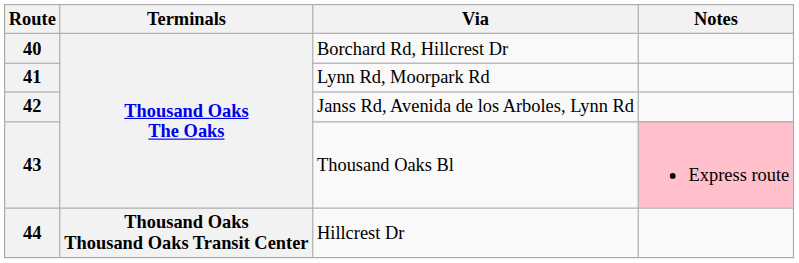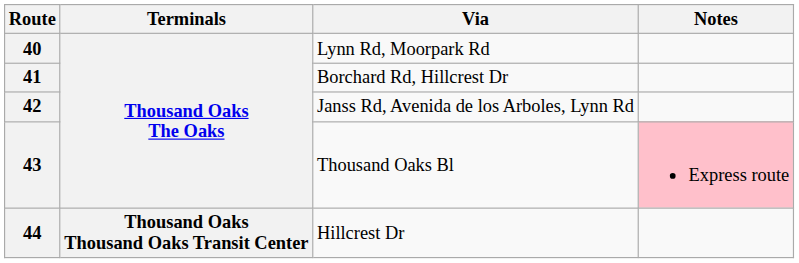40 | Via: Borchard Rd, Hillcrest Dr -> Lynn Rd, Moorpark Rd
41 | Via: Lynn Rd, Moorpark Rd -> Borchard Rd, Hillcrest Dr
